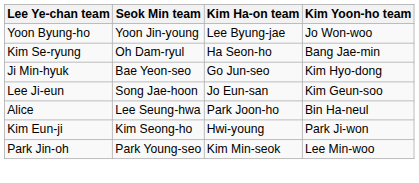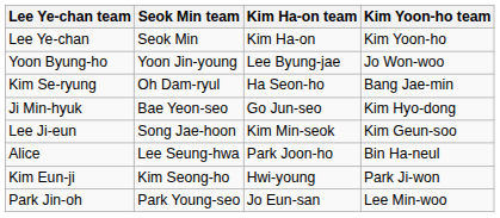+ row: Lee Ye-chan | Seok Min | Kim Ha-on | Kim Yoon-ho
Lee Ji-eun | Kim Ha-on team: Jo Eun-san -> Kim Min-seok
Park Jin-oh | Kim Ha-on team: Kim Min-seok -> Jo Eun-san
